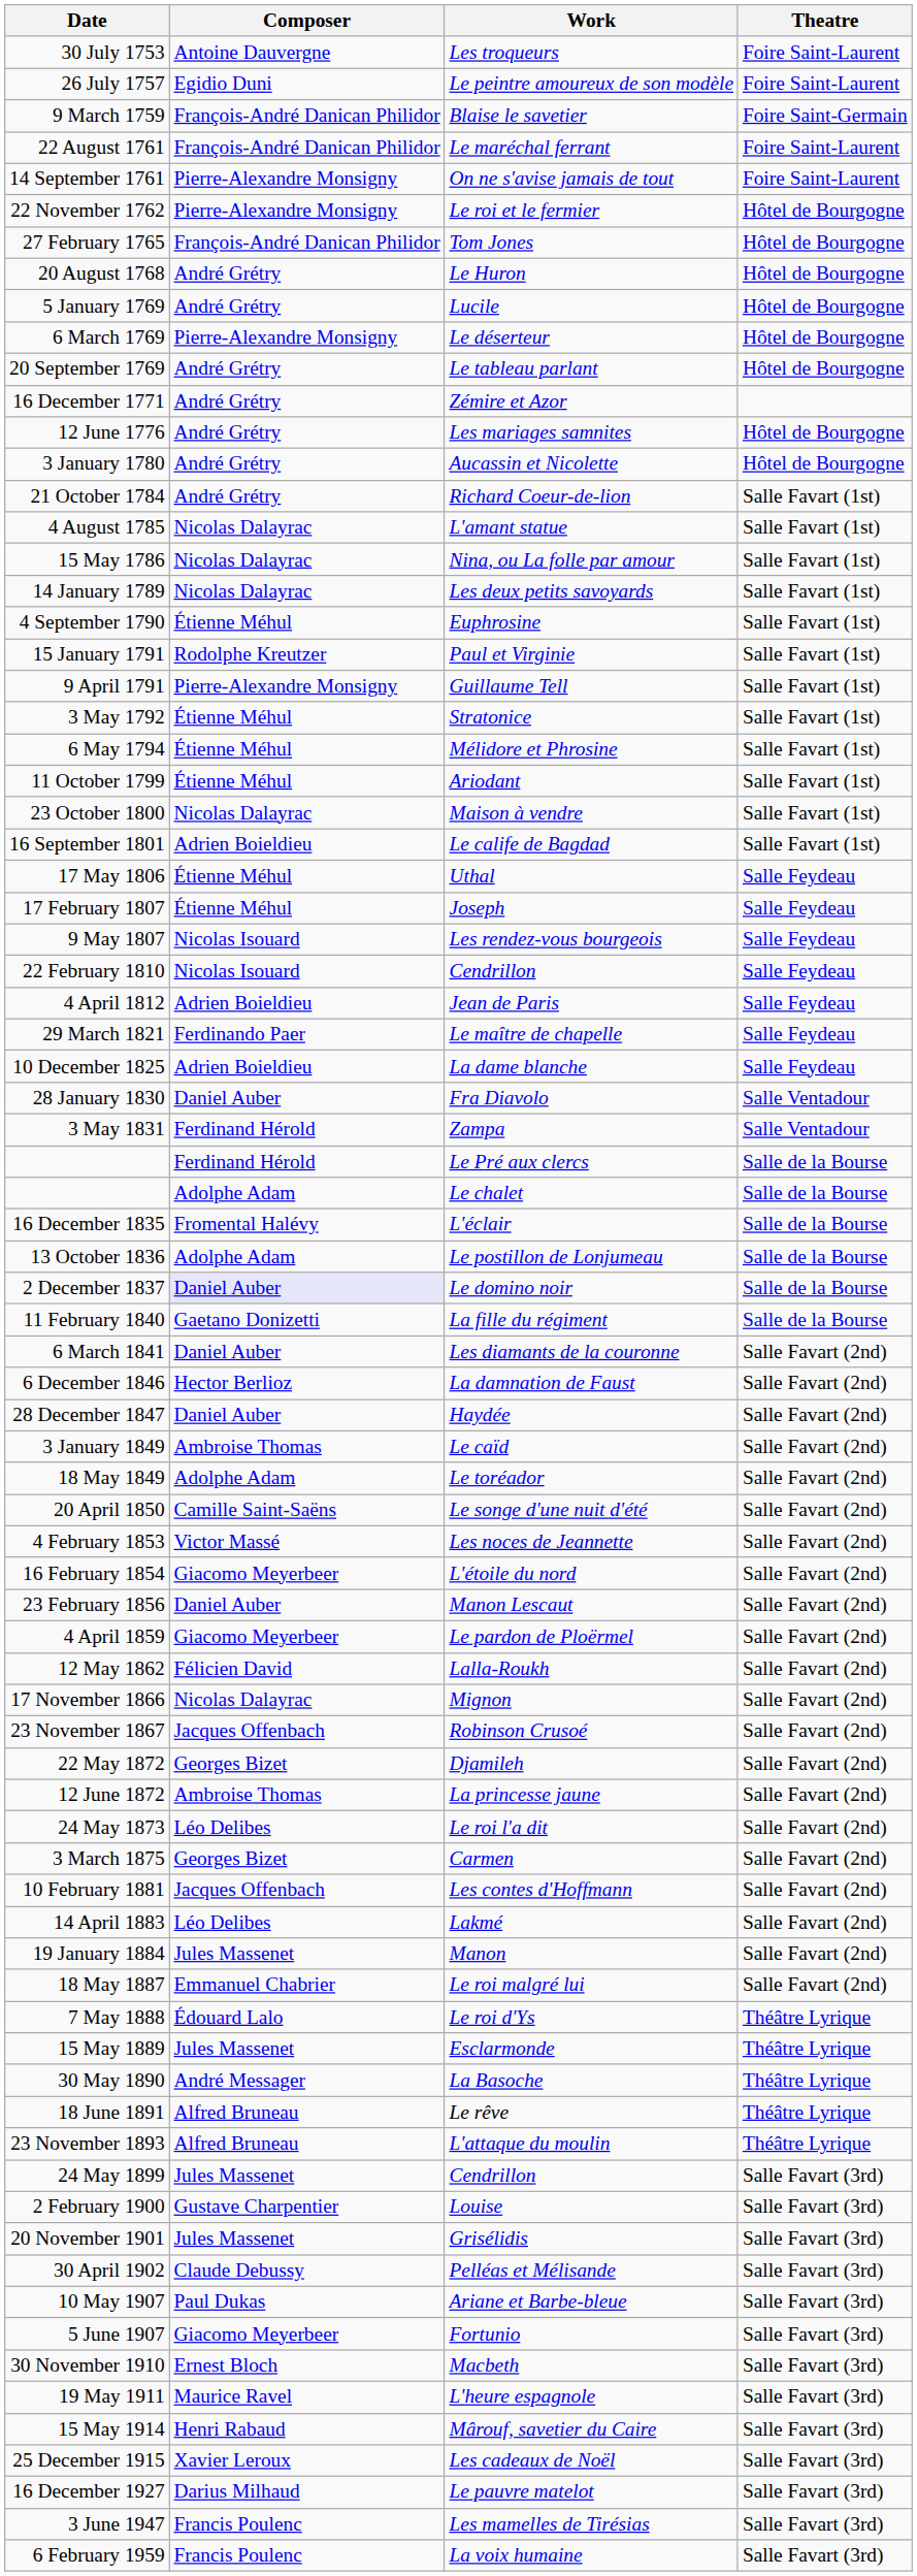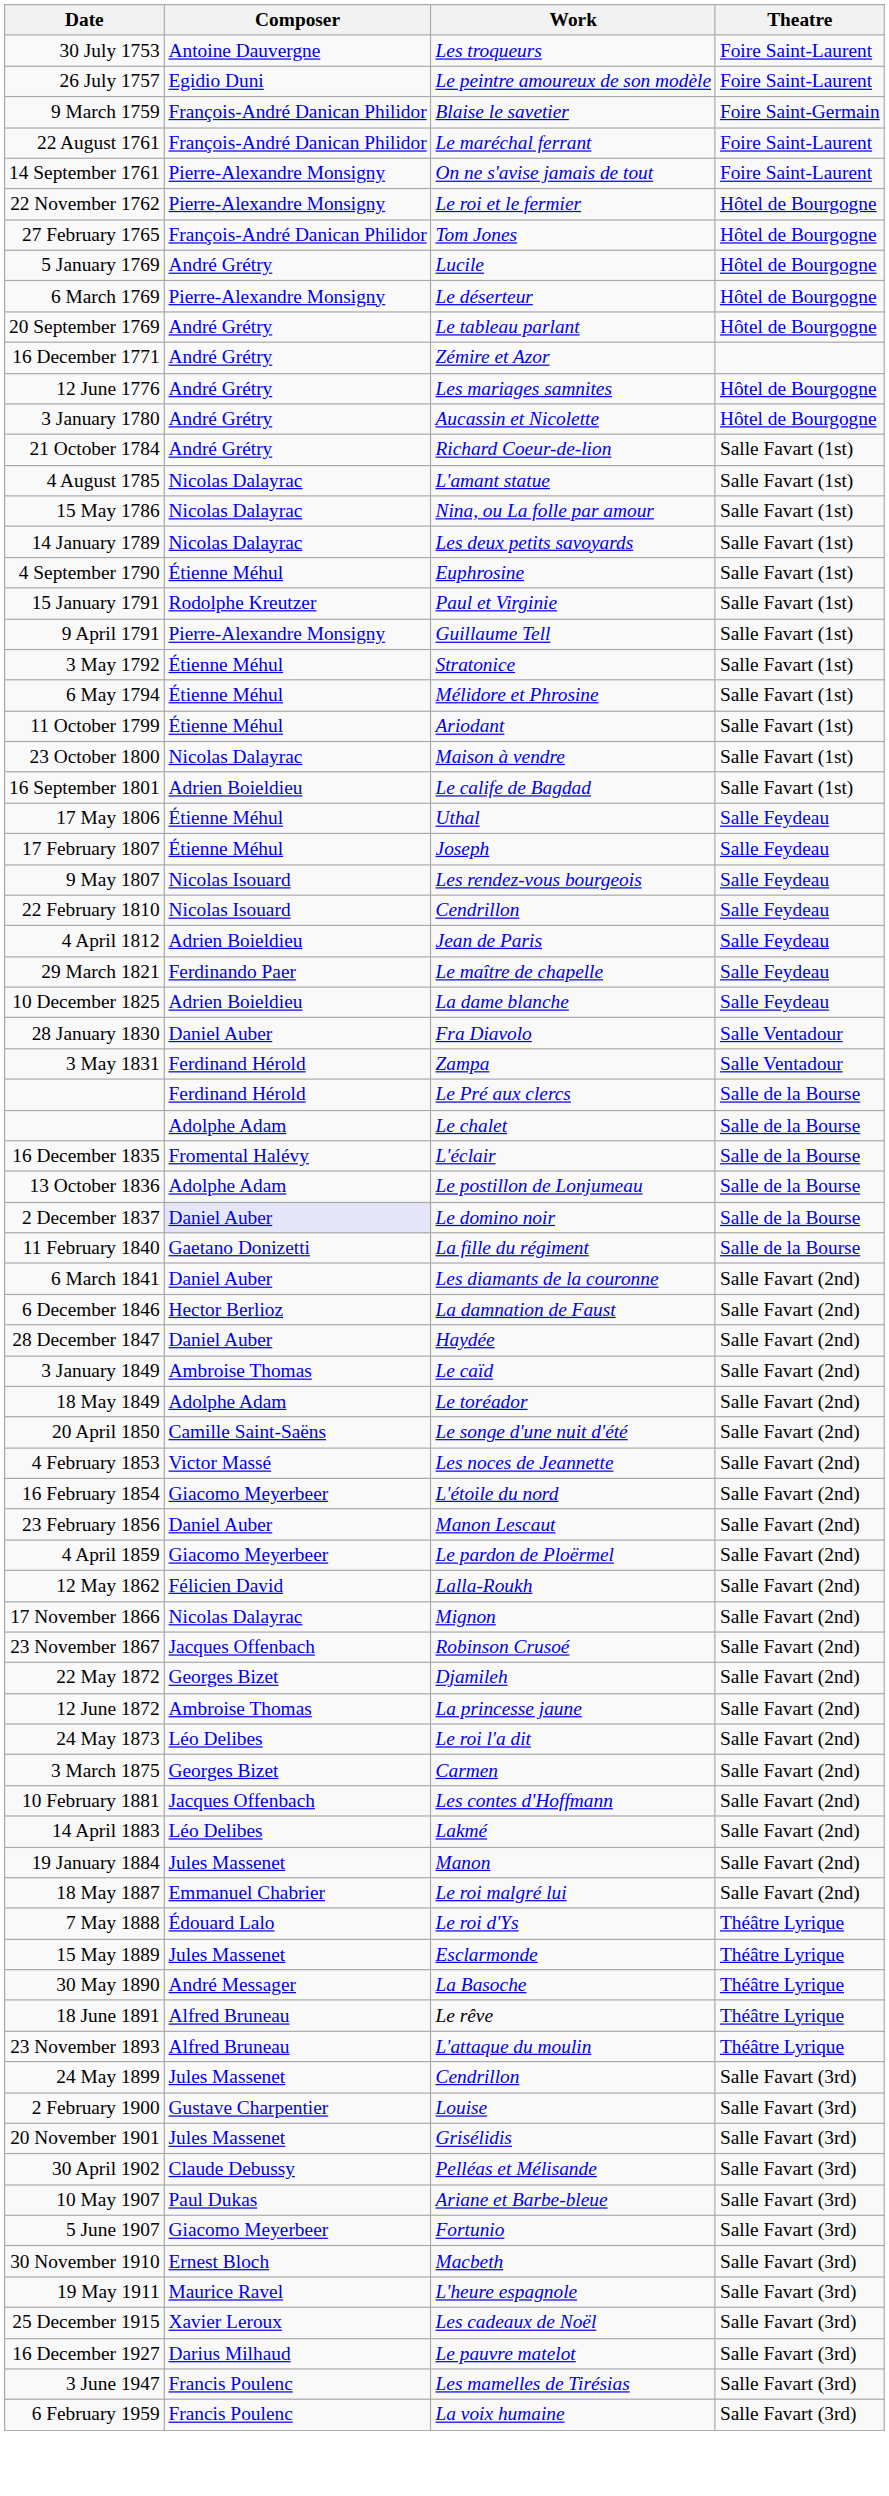- row: 20 August 1768 | André Grétry | Le Huron | Hôtel de Bourgogne
- row: 15 May 1914 | Henri Rabaud | Mârouf, savetier du Caire | Salle Favart (3rd)
